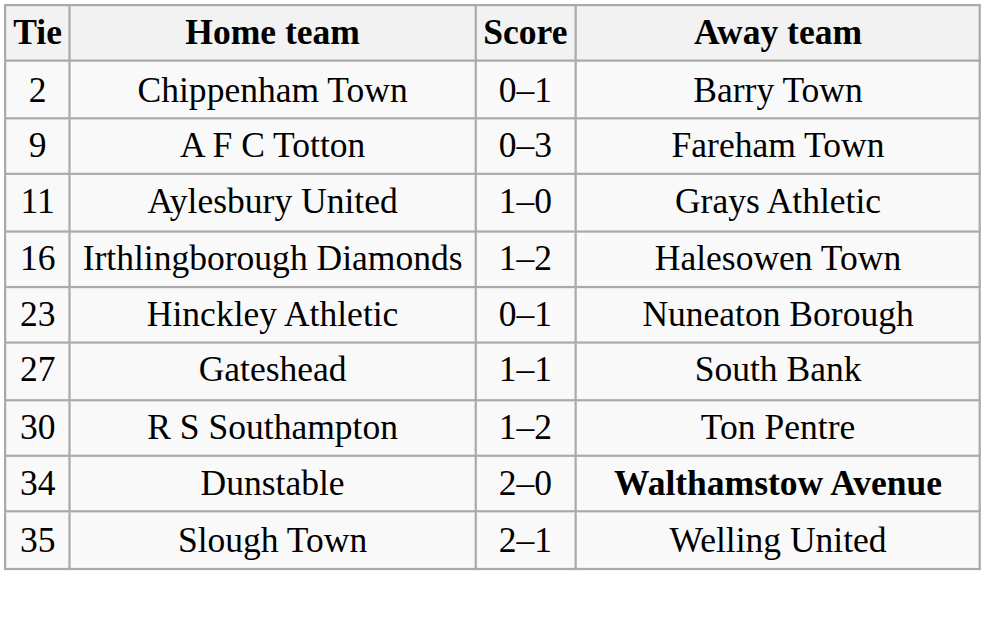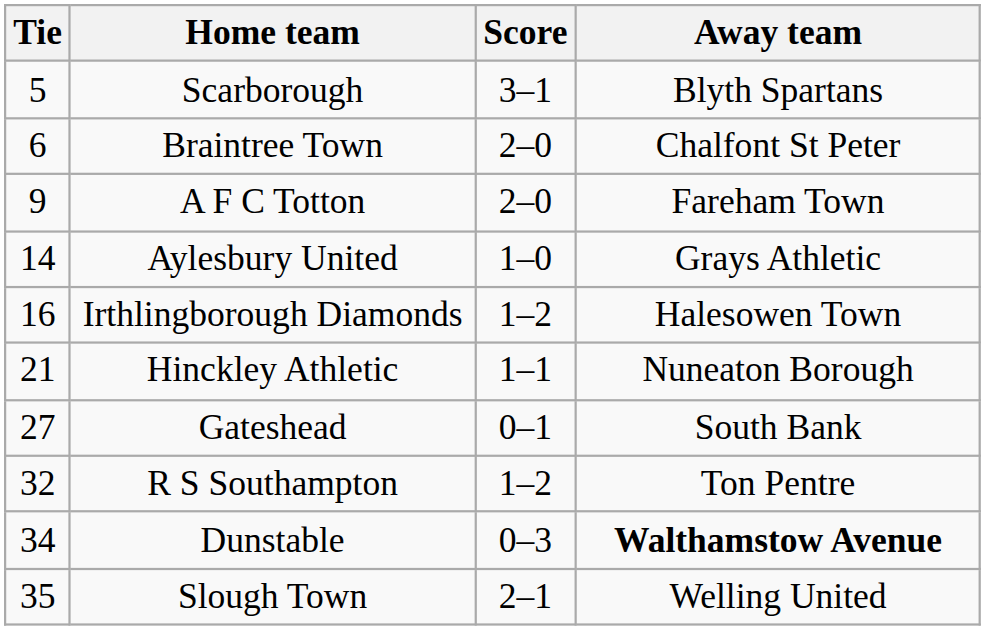- row: 2 | Chippenham Town | 0–1 | Barry Town
+ row: 5 | Scarborough | 3–1 | Blyth Spartans
+ row: 6 | Braintree Town | 2–0 | Chalfont St Peter
A F C Totton | Score: 0–3 -> 2–0
Aylesbury United | Tie: 11 -> 14
Hinckley Athletic | Tie: 23 -> 21
Hinckley Athletic | Score: 0–1 -> 1–1
Gateshead | Score: 1–1 -> 0–1
R S Southampton | Tie: 30 -> 32
Dunstable | Score: 2–0 -> 0–3
